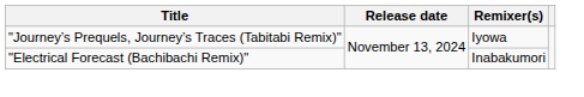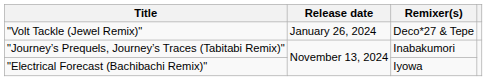+ row: "Volt Tackle (Jewel Remix)" | January 26, 2024 | Deco*27 & Tepe
"Journey’s Prequels, Journey’s Traces (Tabitabi Remix)" | Remixer(s): Iyowa -> Inabakumori
"Electrical Forecast (Bachibachi Remix)" | Remixer(s): Inabakumori -> Iyowa
